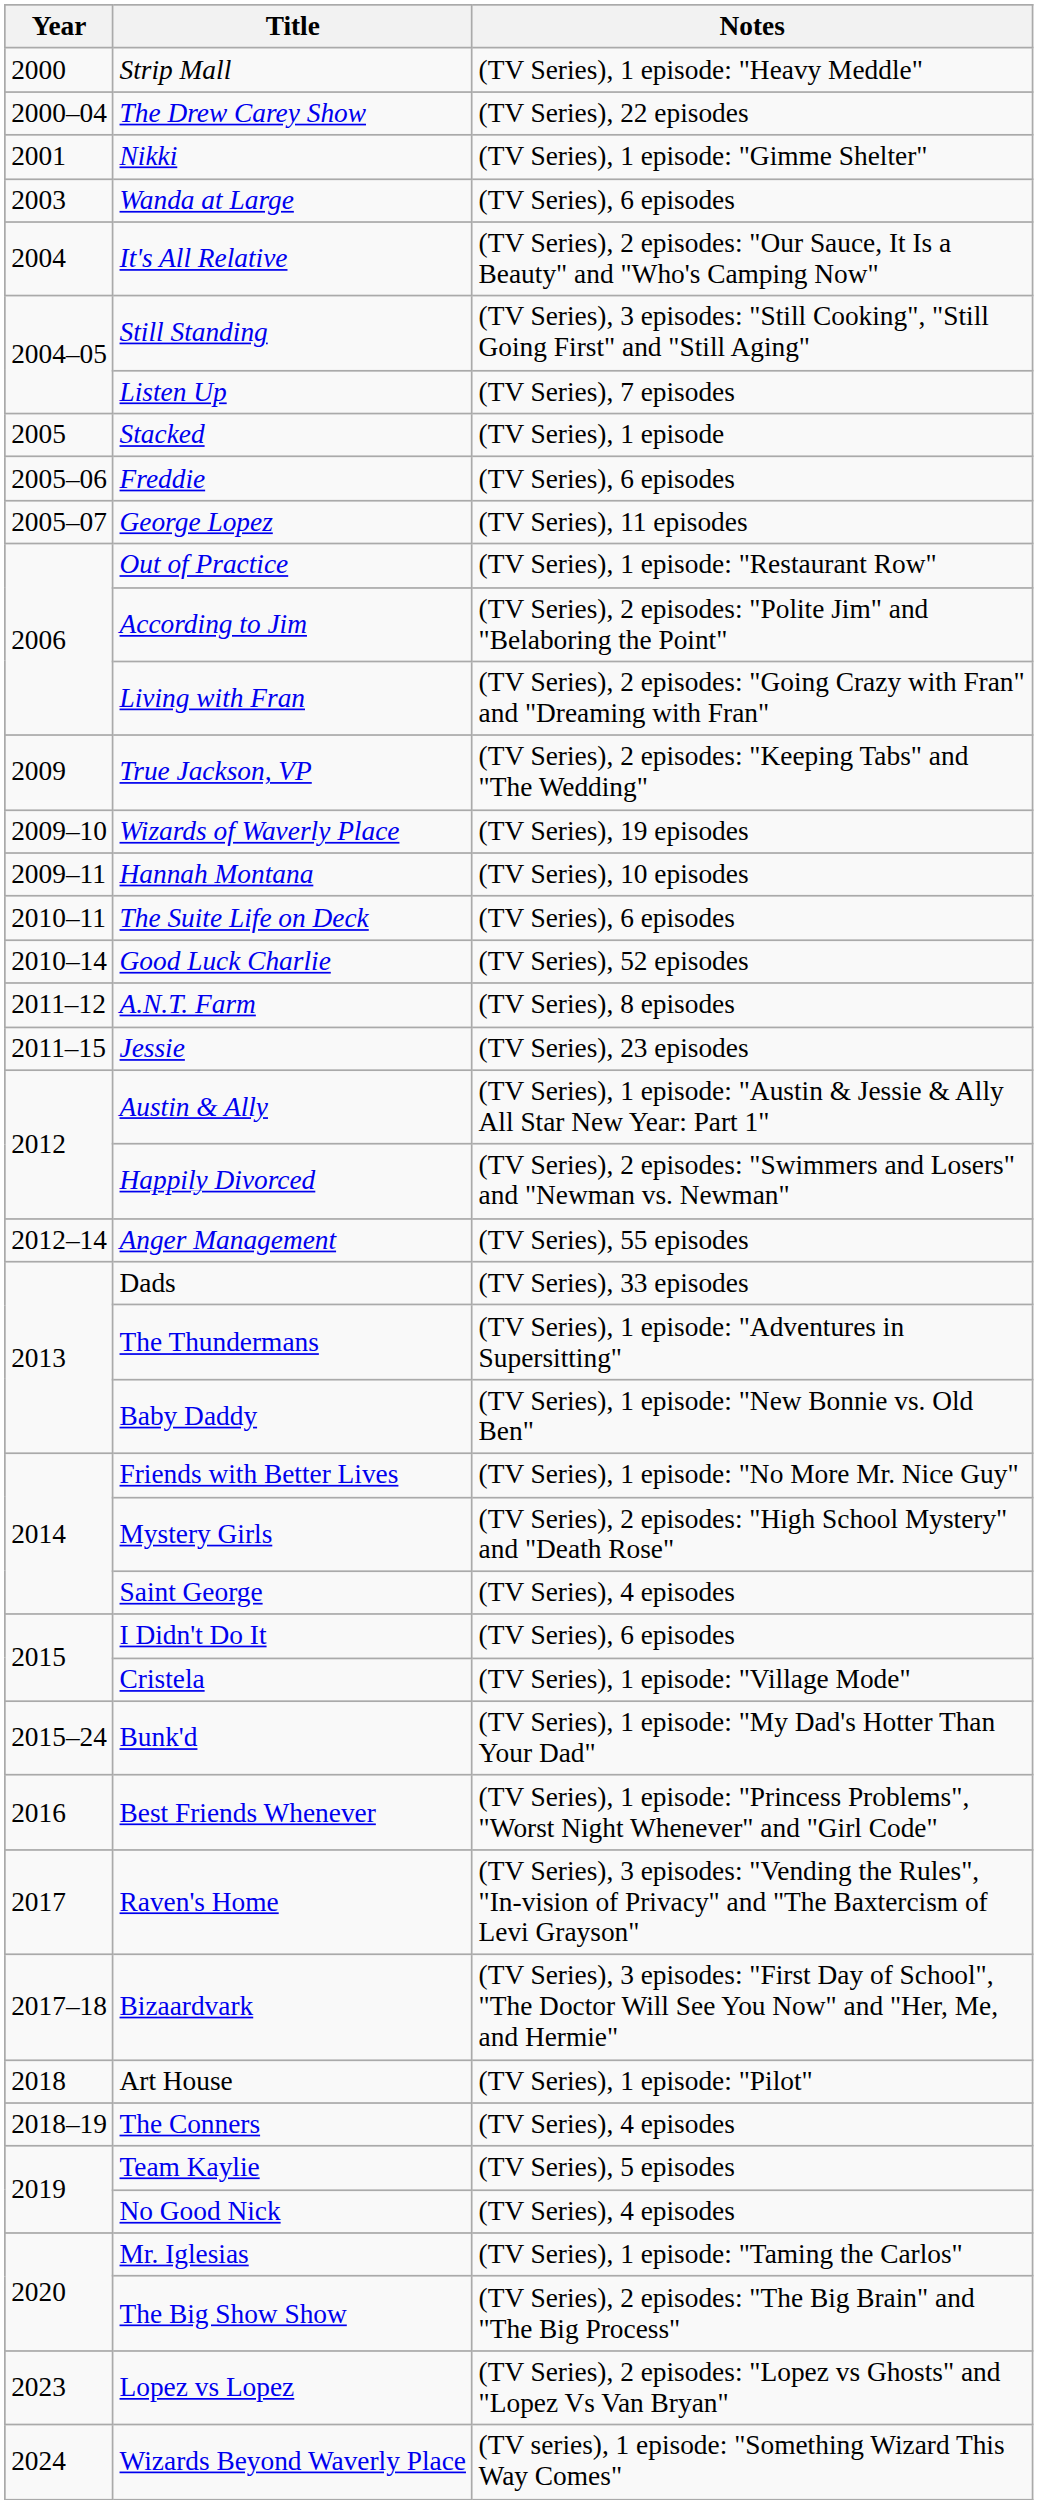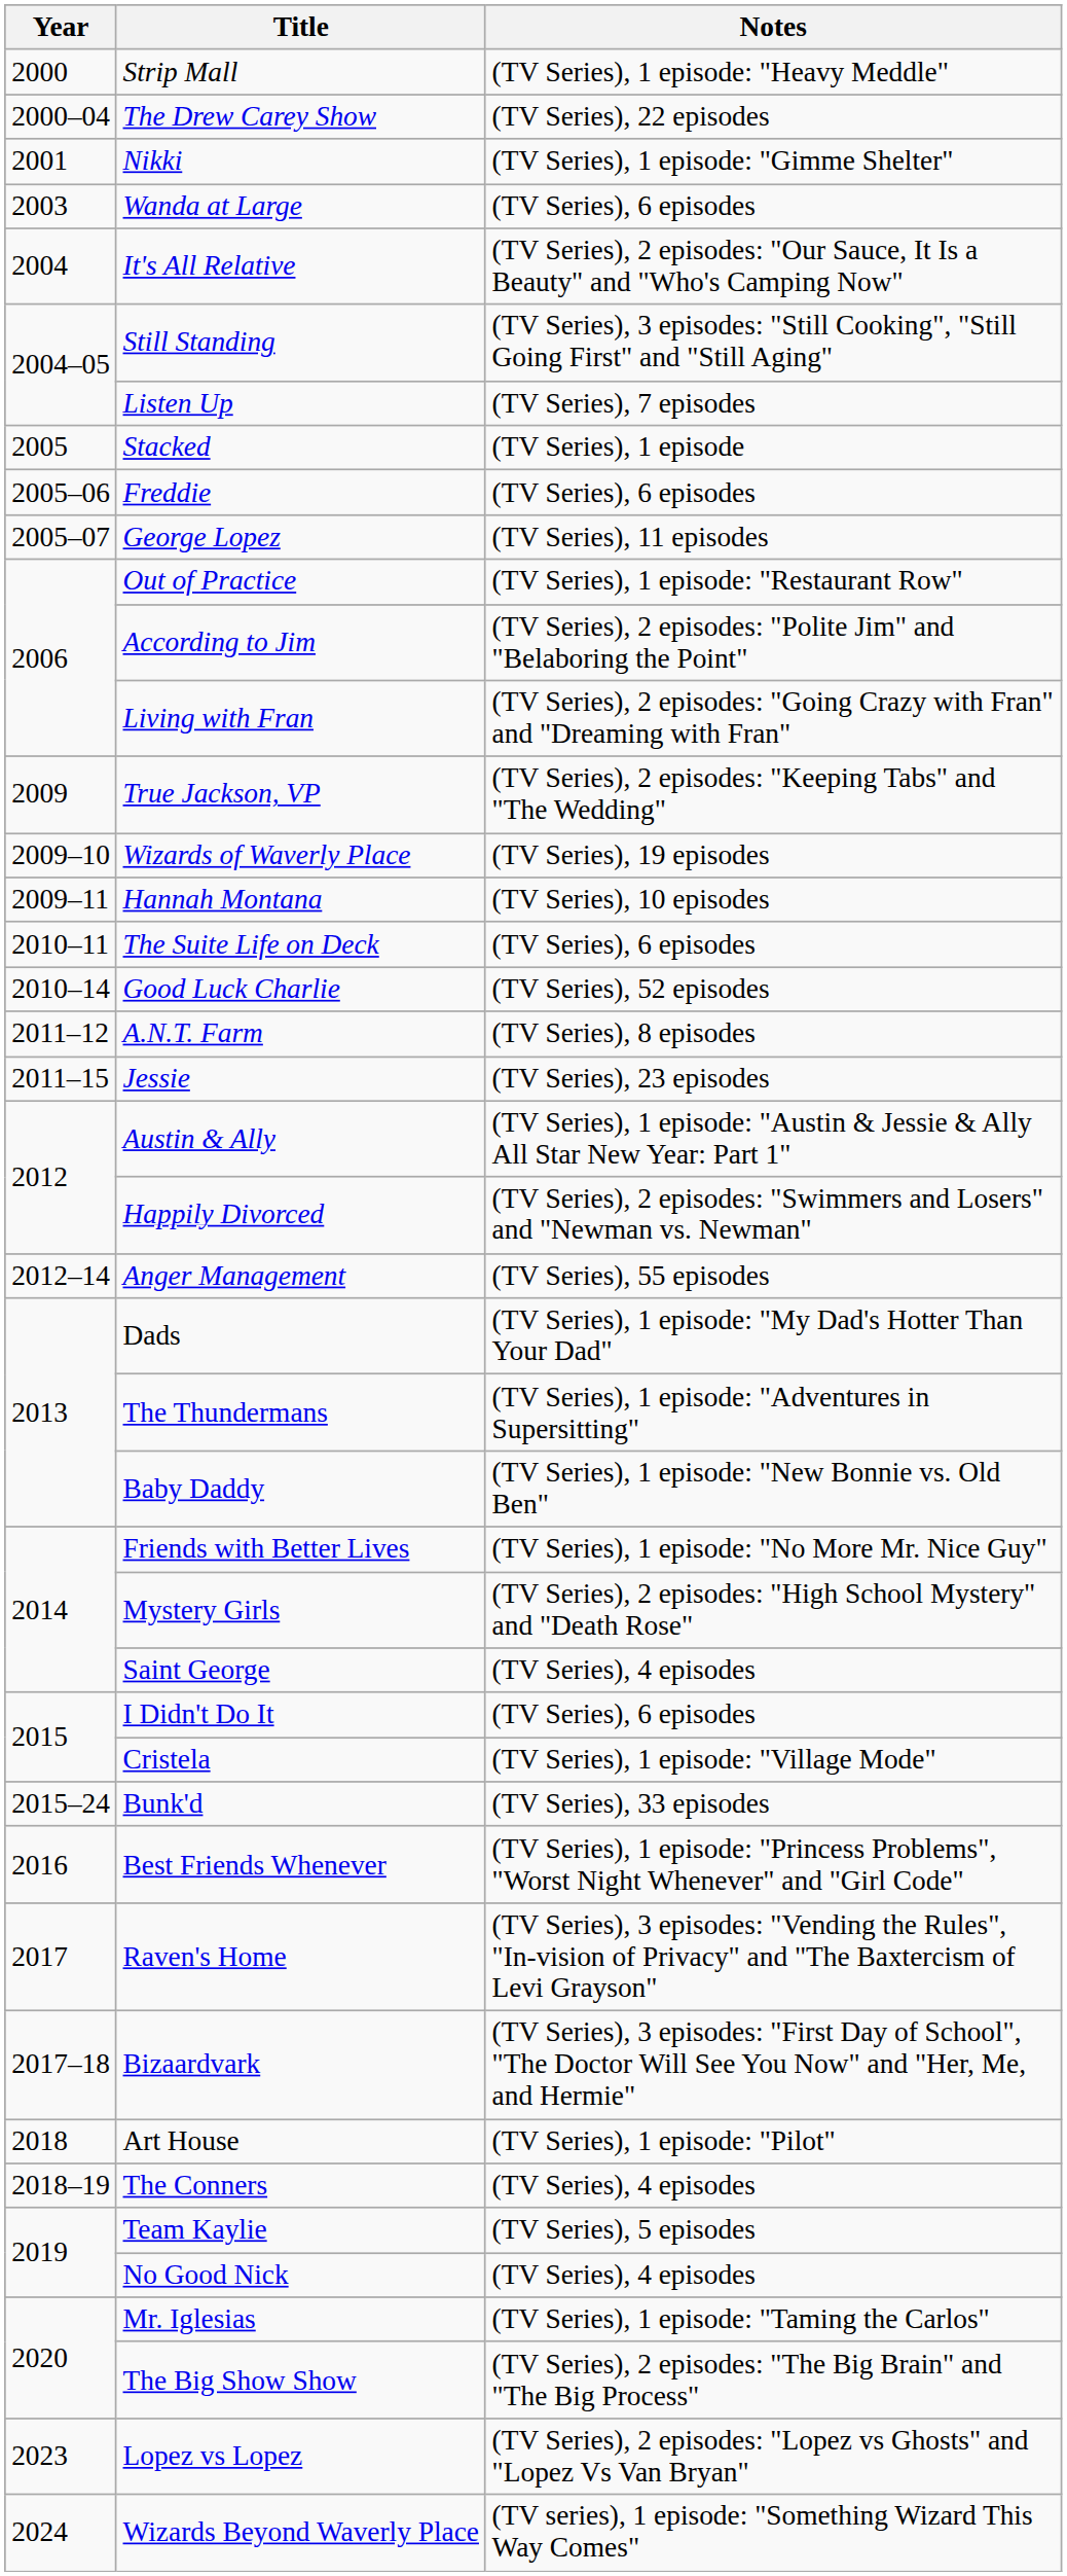Dads | Notes: (TV Series), 33 episodes -> (TV Series), 1 episode: "My Dad's Hotter Than Your Dad"
Bunk'd | Notes: (TV Series), 1 episode: "My Dad's Hotter Than Your Dad" -> (TV Series), 33 episodes
